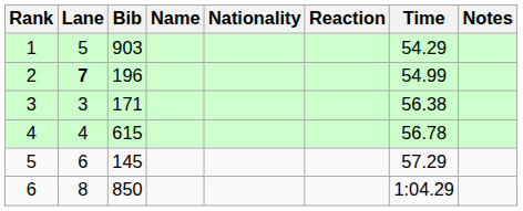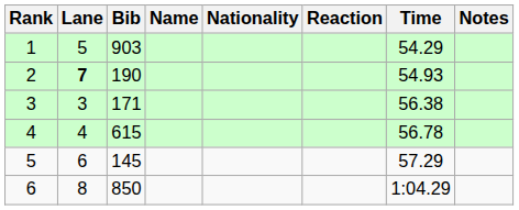2 | Bib: 196 -> 190
2 | Time: 54.99 -> 54.93
